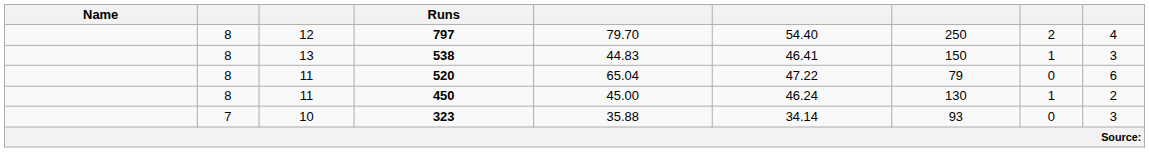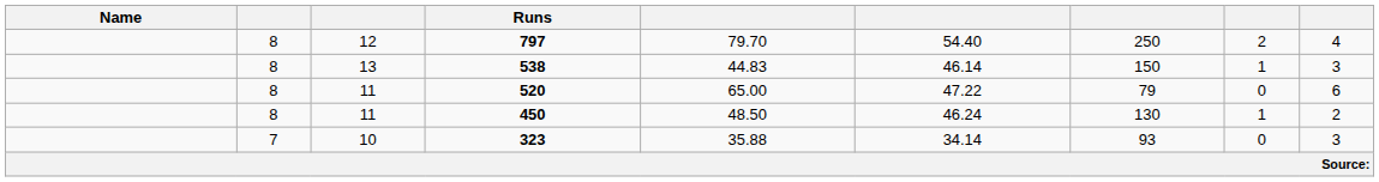538 | column 6: 46.41 -> 46.14
520 | column 5: 65.04 -> 65.00
450 | column 5: 45.00 -> 48.50
